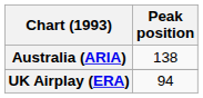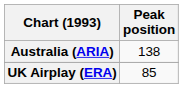UK Airplay (ERA) | Peak position: 94 -> 85
